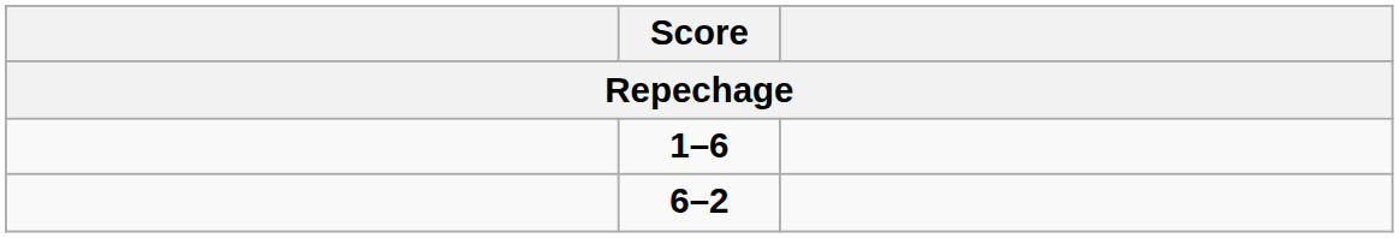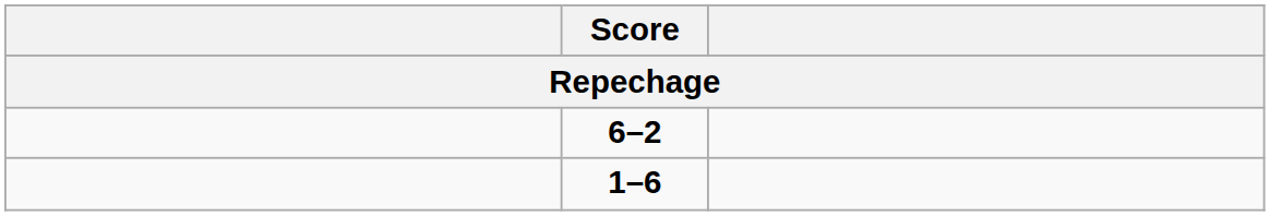rows swapped: 6–2 <-> 1–6
